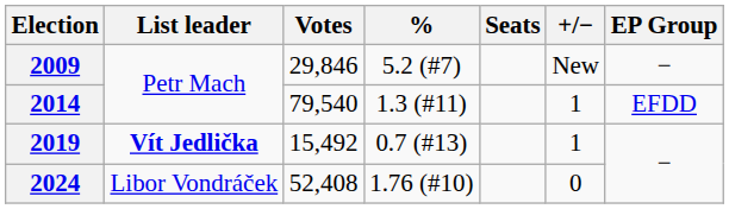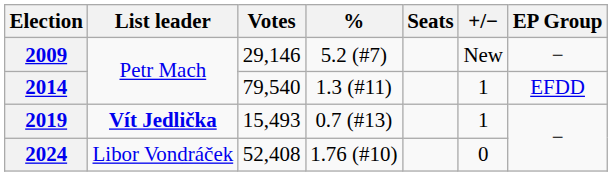2009 | Votes: 29,846 -> 29,146
2019 | Votes: 15,492 -> 15,493
